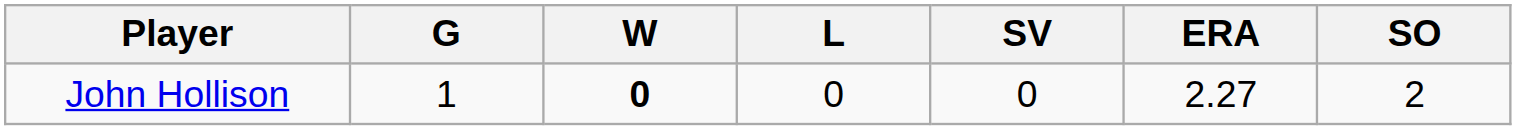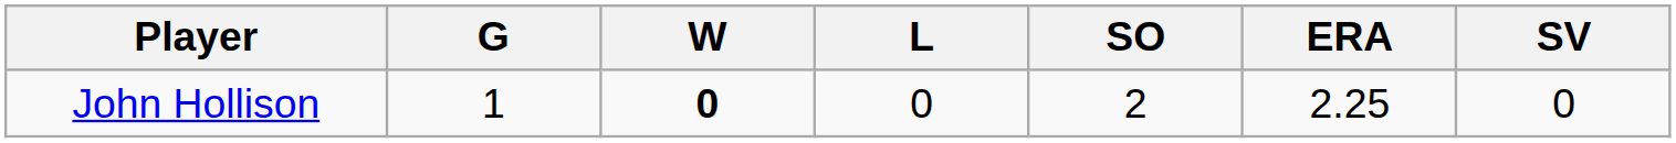columns swapped: SV <-> SO
John Hollison | ERA: 2.27 -> 2.25
